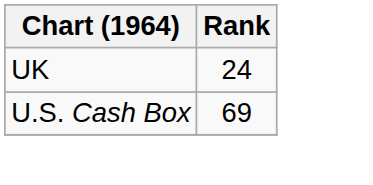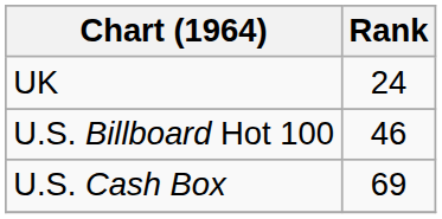+ row: U.S. Billboard Hot 100 | 46
